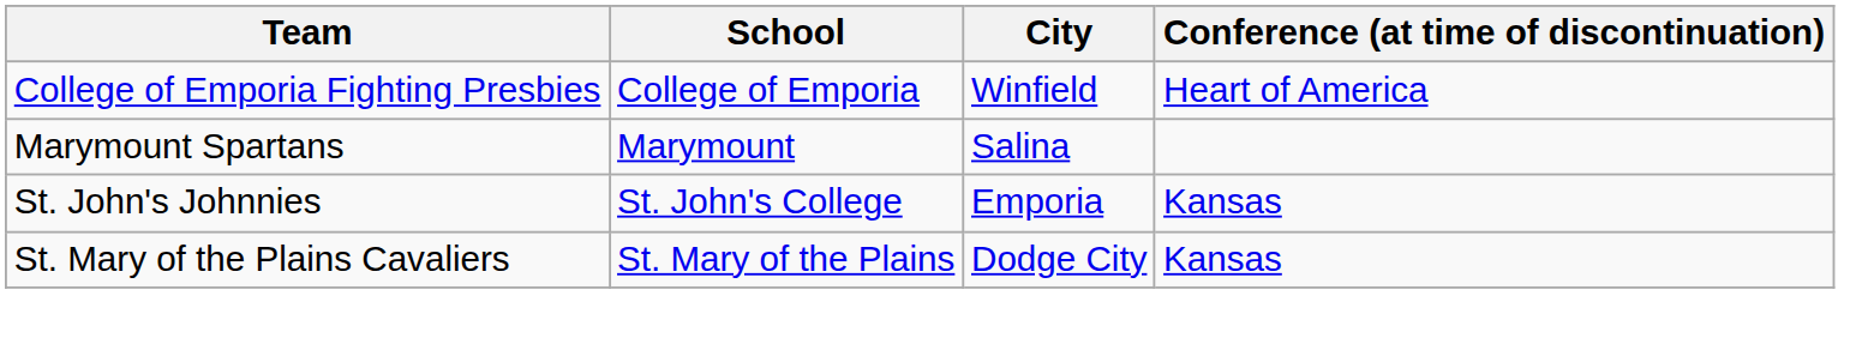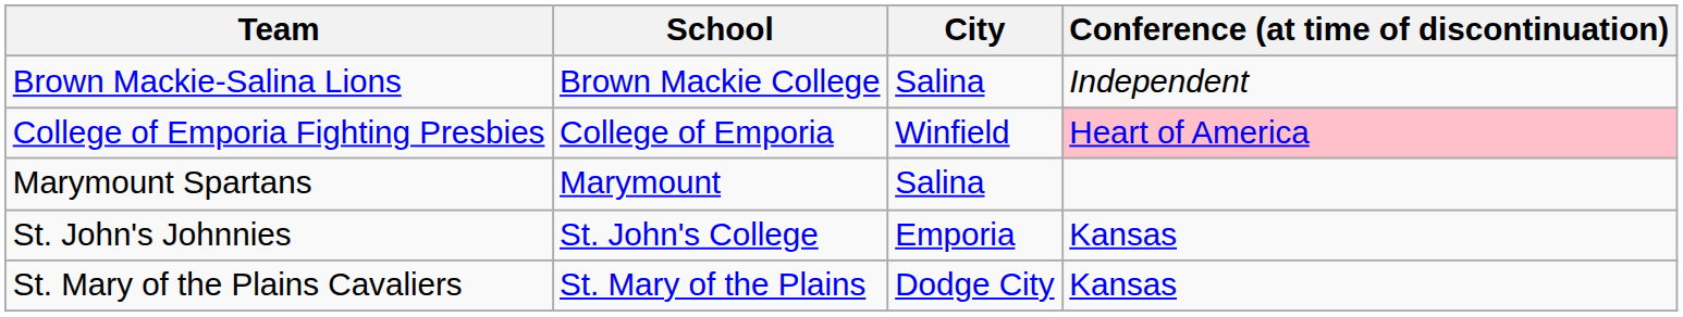+ row: Brown Mackie-Salina Lions | Brown Mackie College | Salina | Independent
College of Emporia Fighting Presbies | Conference (at time of discontinuation): no background -> pink background
